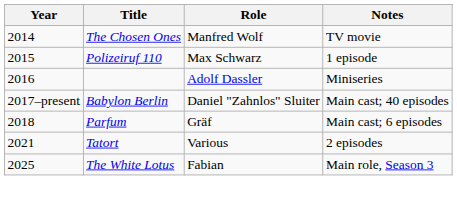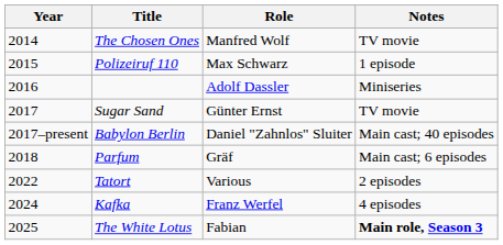+ row: 2017 | Sugar Sand | Günter Ernst | TV movie
Tatort | Year: 2021 -> 2022
+ row: 2024 | Kafka | Franz Werfel | 4 episodes
The White Lotus | Notes: normal -> bold
